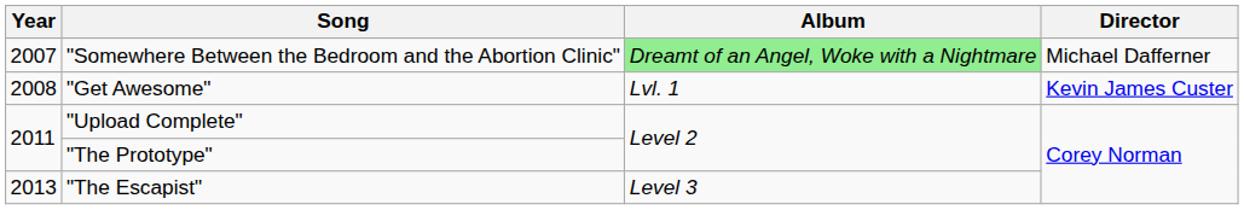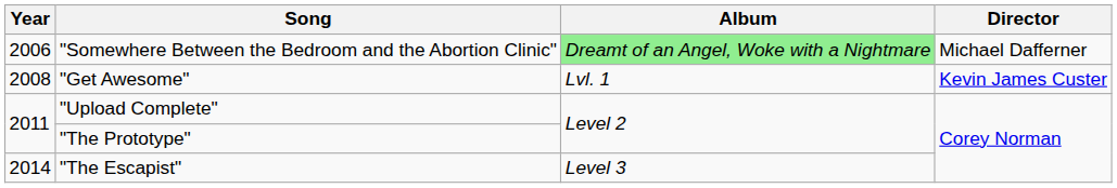"Somewhere Between the Bedroom and the Abortion Clinic" | Year: 2007 -> 2006
"The Escapist" | Year: 2013 -> 2014
